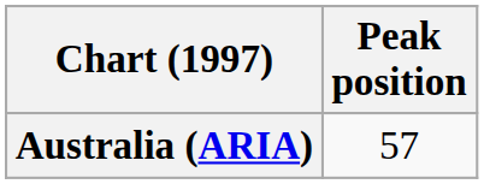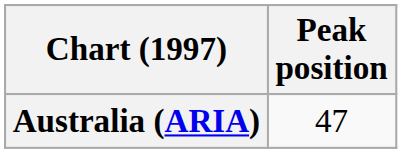Australia (ARIA) | Peak position: 57 -> 47
